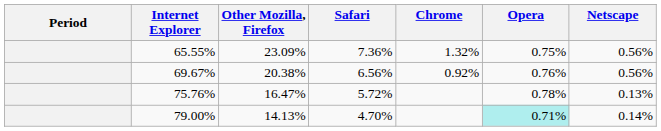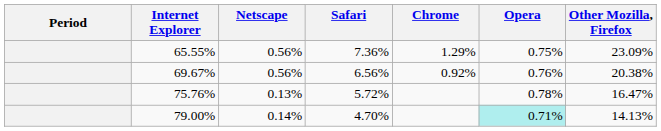columns swapped: Other Mozilla, Firefox <-> Netscape
65.55% | Chrome: 1.32% -> 1.29%
